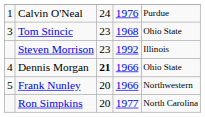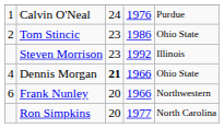Tom Stincic | column 1: 3 -> 2
Tom Stincic | column 4: 1968 -> 1986
Frank Nunley | column 1: 5 -> 6
